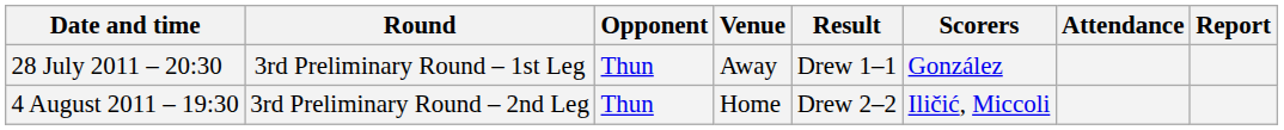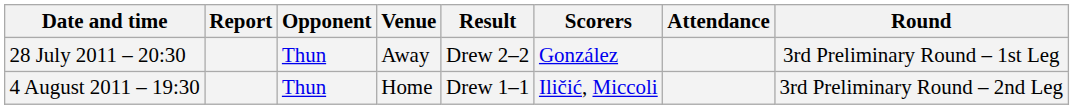columns swapped: Round <-> Report
28 July 2011 – 20:30 | Result: Drew 1–1 -> Drew 2–2
4 August 2011 – 19:30 | Result: Drew 2–2 -> Drew 1–1
